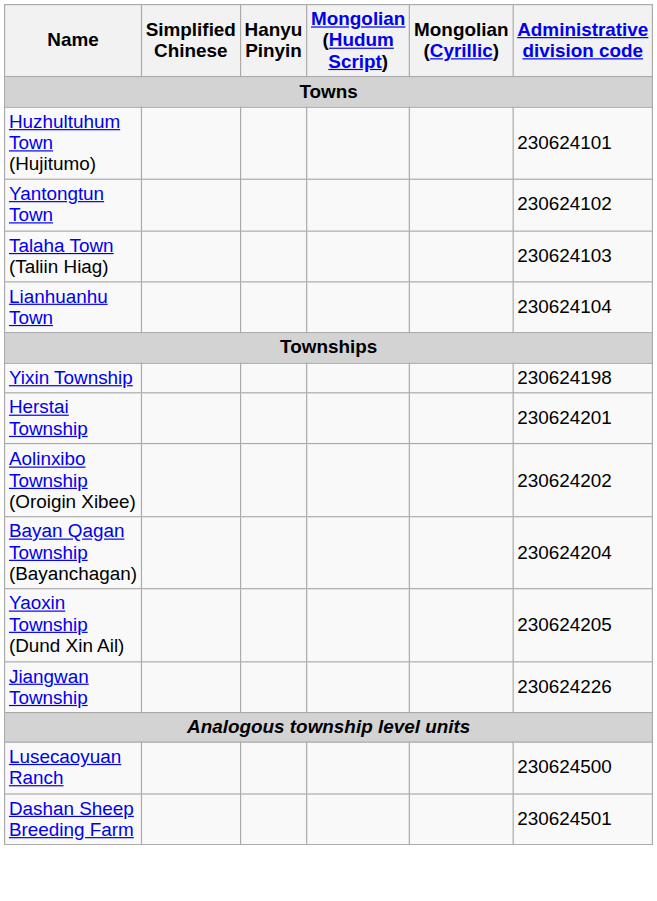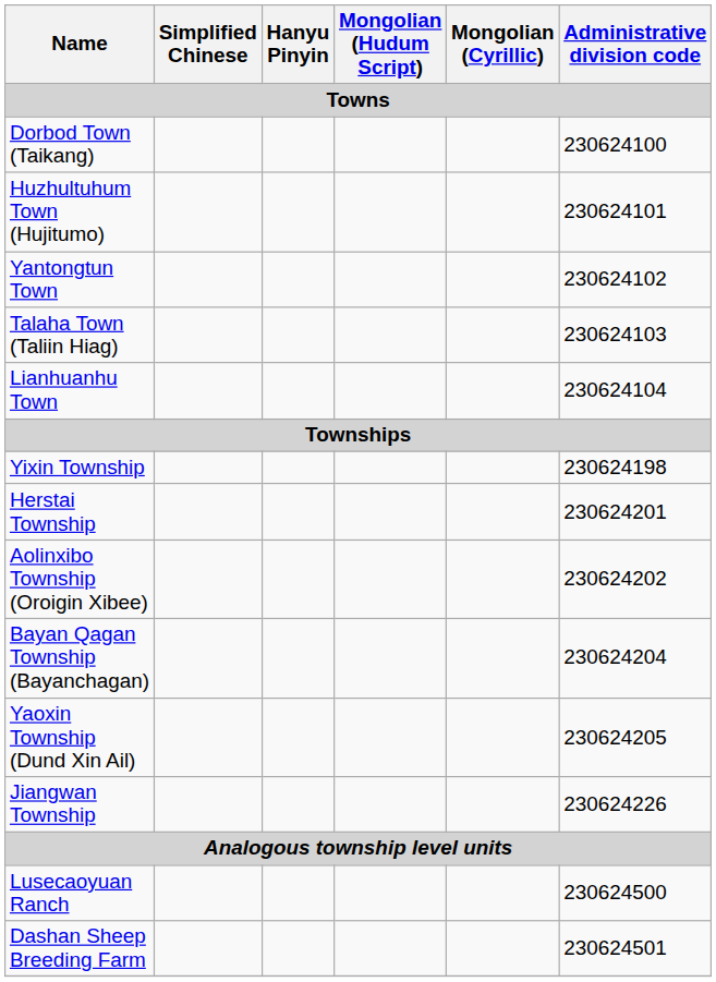+ row: Dorbod Town (Taikang) | 230624100
